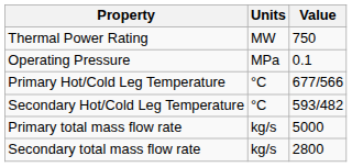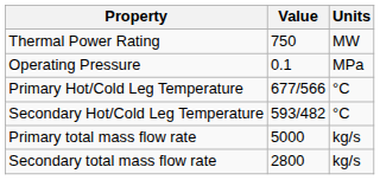columns swapped: Value <-> Units
